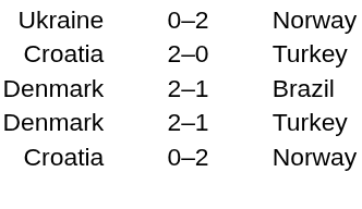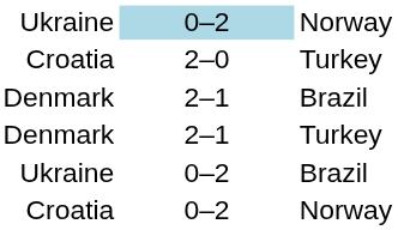Ukraine / Norway | column 2: no background -> lightblue background
+ row: Ukraine | 0–2 | Brazil
